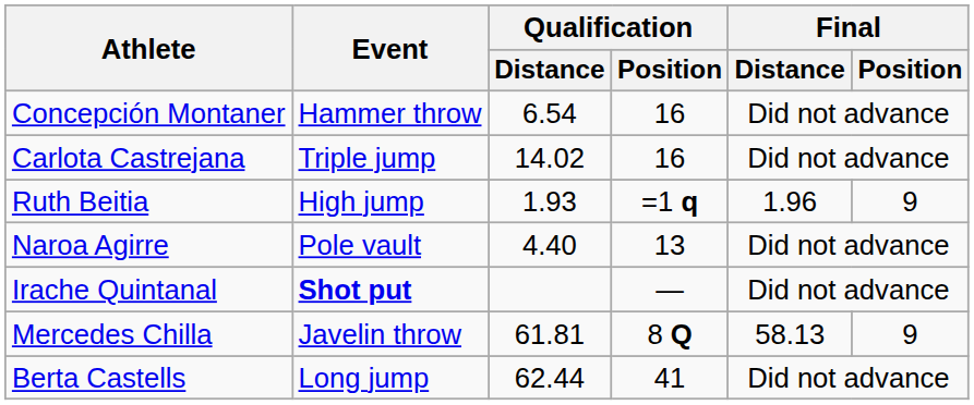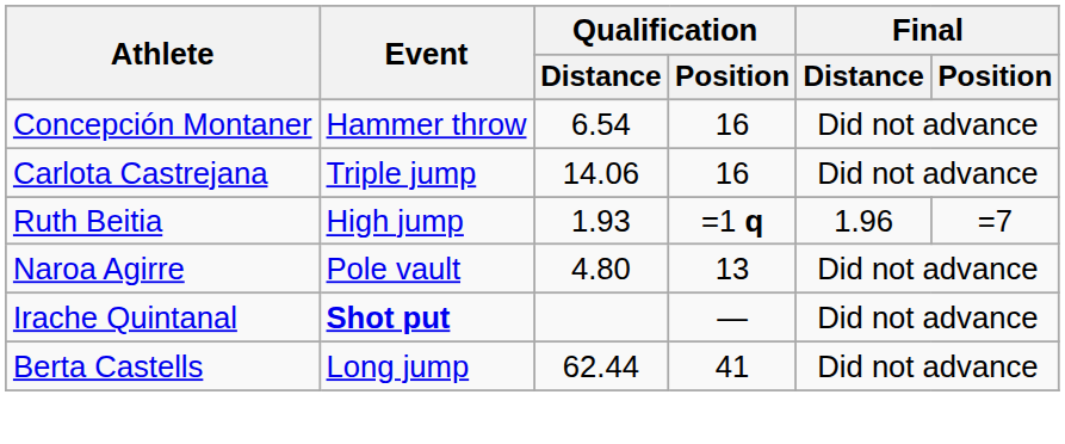Carlota Castrejana | Qualification / Distance: 14.02 -> 14.06
Ruth Beitia | Final / Position: 9 -> =7
Naroa Agirre | Qualification / Distance: 4.40 -> 4.80
- row: Mercedes Chilla | Javelin throw | 61.81 | 8 Q | 58.13 | 9
